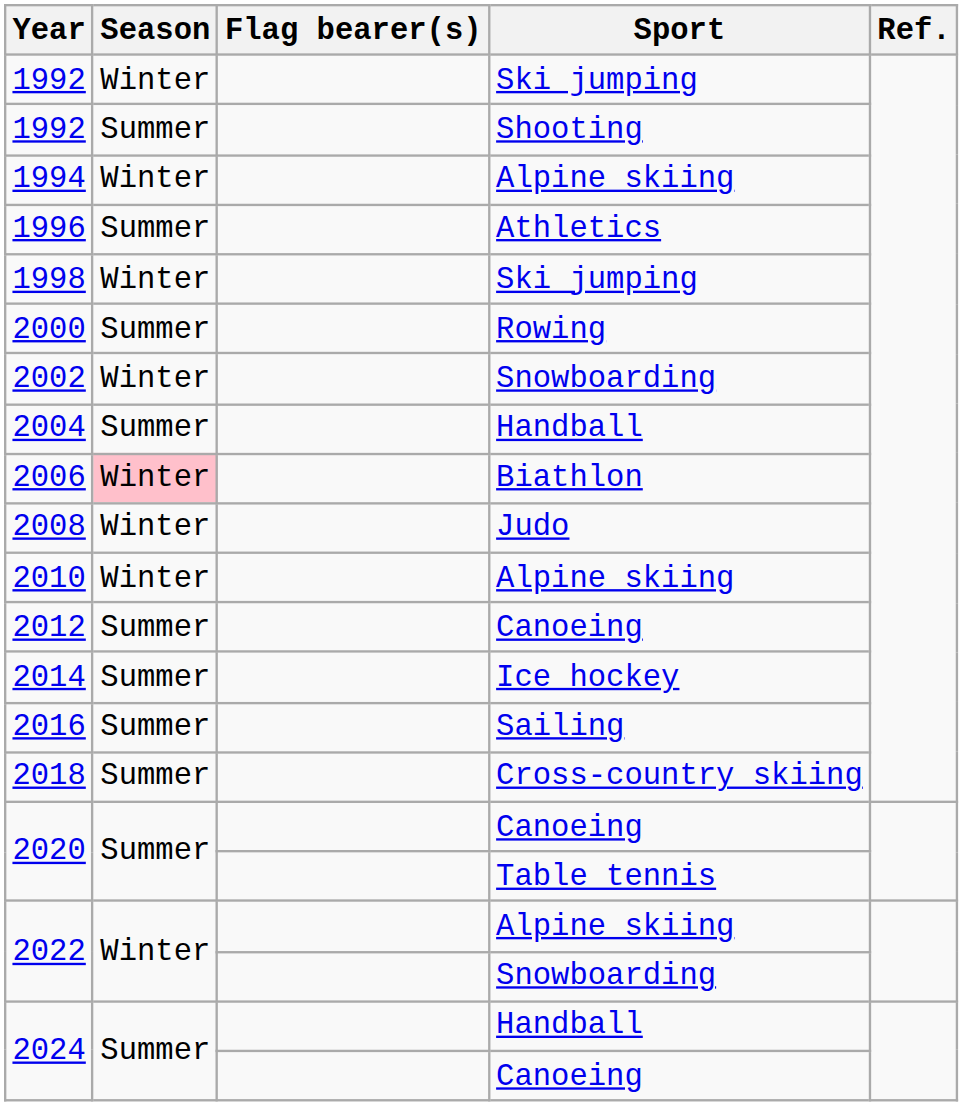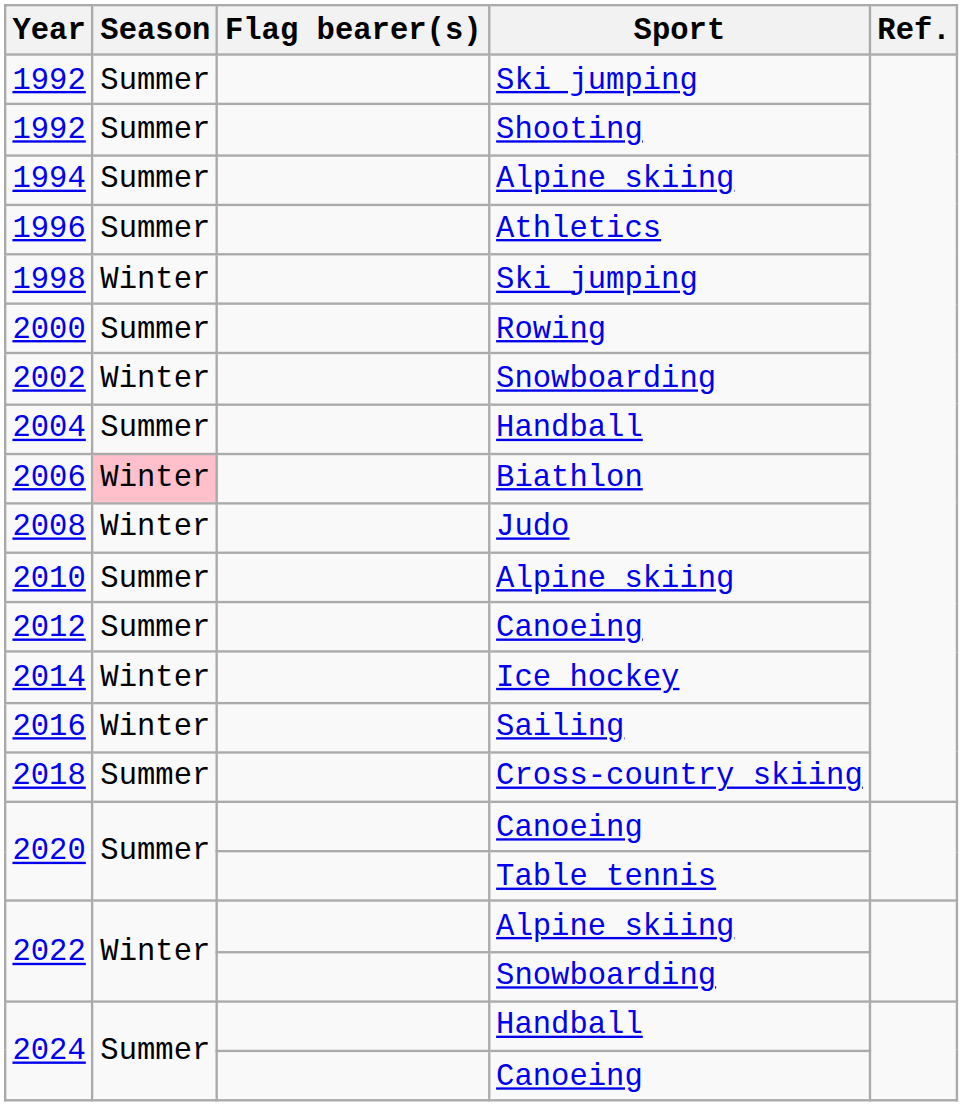1992 / Ski jumping | Season: Winter -> Summer
1994 | Season: Winter -> Summer
2010 | Season: Winter -> Summer
2014 | Season: Summer -> Winter
2016 | Season: Summer -> Winter
